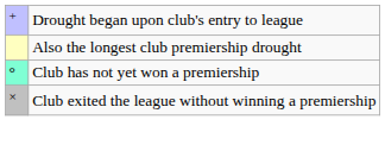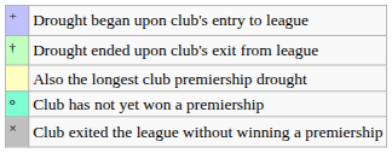+ row: † | Drought ended upon club's exit from league
